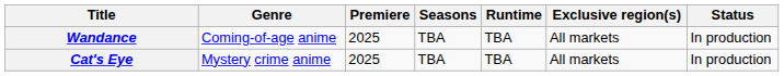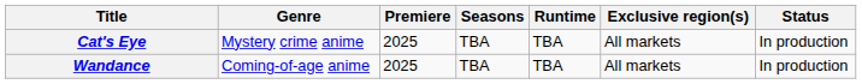rows swapped: Cat's Eye <-> Wandance
